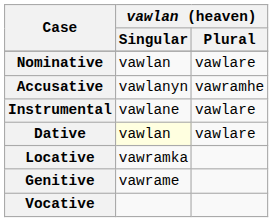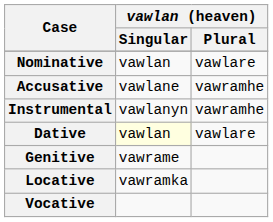Accusative | vawlan (heaven) / Singular: vawlanyn -> vawlane
Instrumental | vawlan (heaven) / Singular: vawlane -> vawlanyn
Instrumental | vawlan (heaven) / Plural: vawlare -> vawramhe
rows swapped: Genitive <-> Locative
